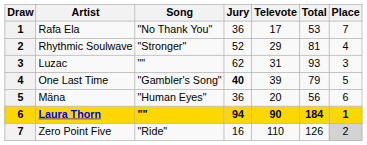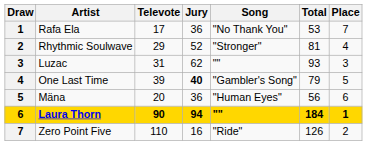columns swapped: Song <-> Televote
Zero Point Five | Place: lightgrey background -> no background
